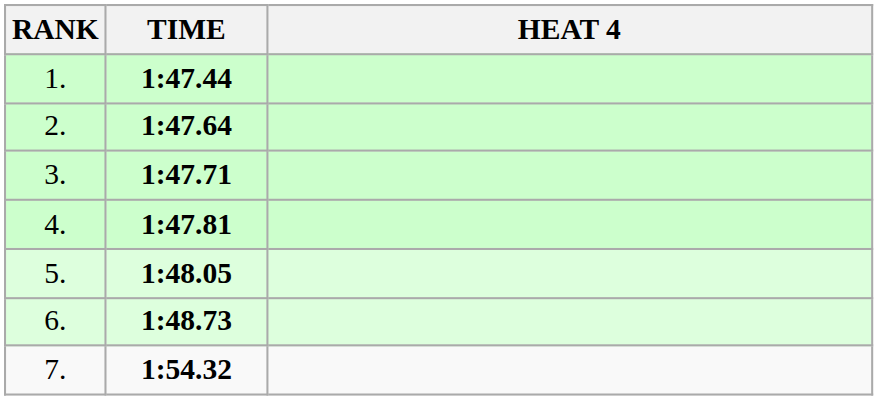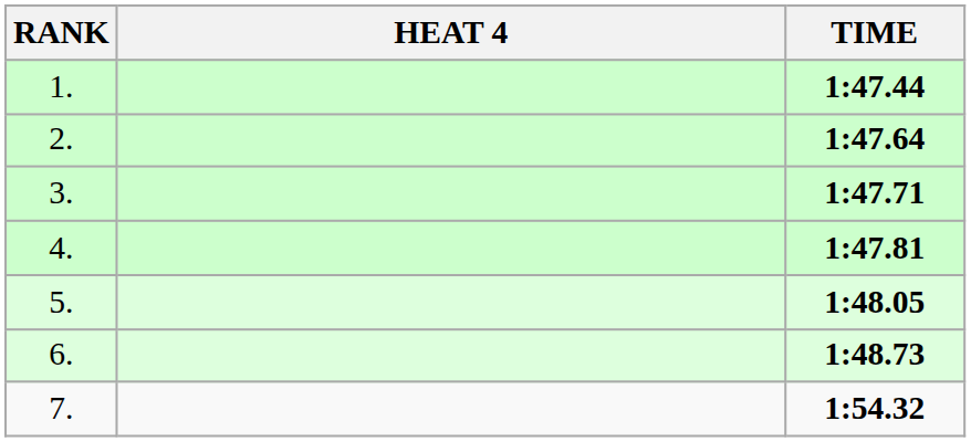columns swapped: HEAT 4 <-> TIME
